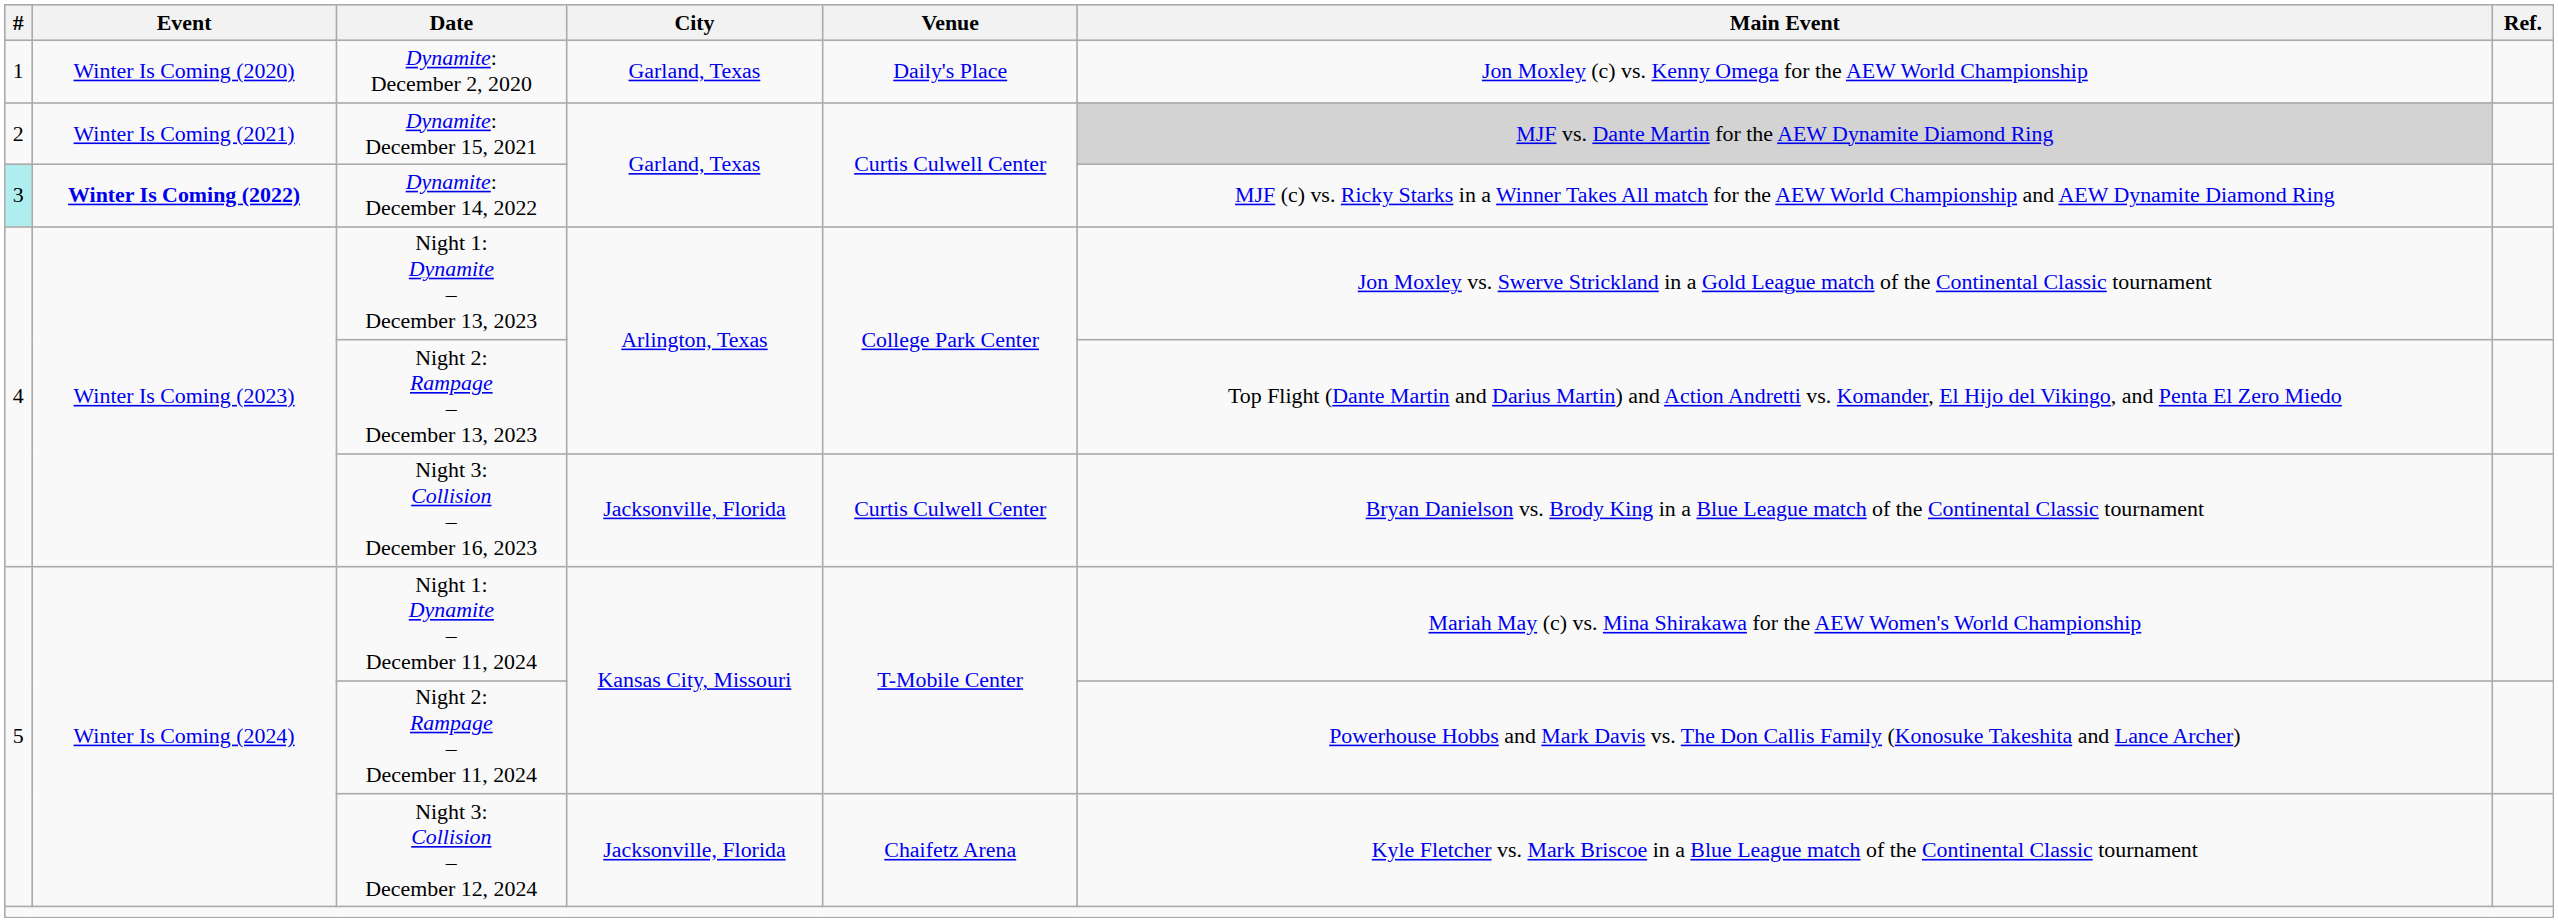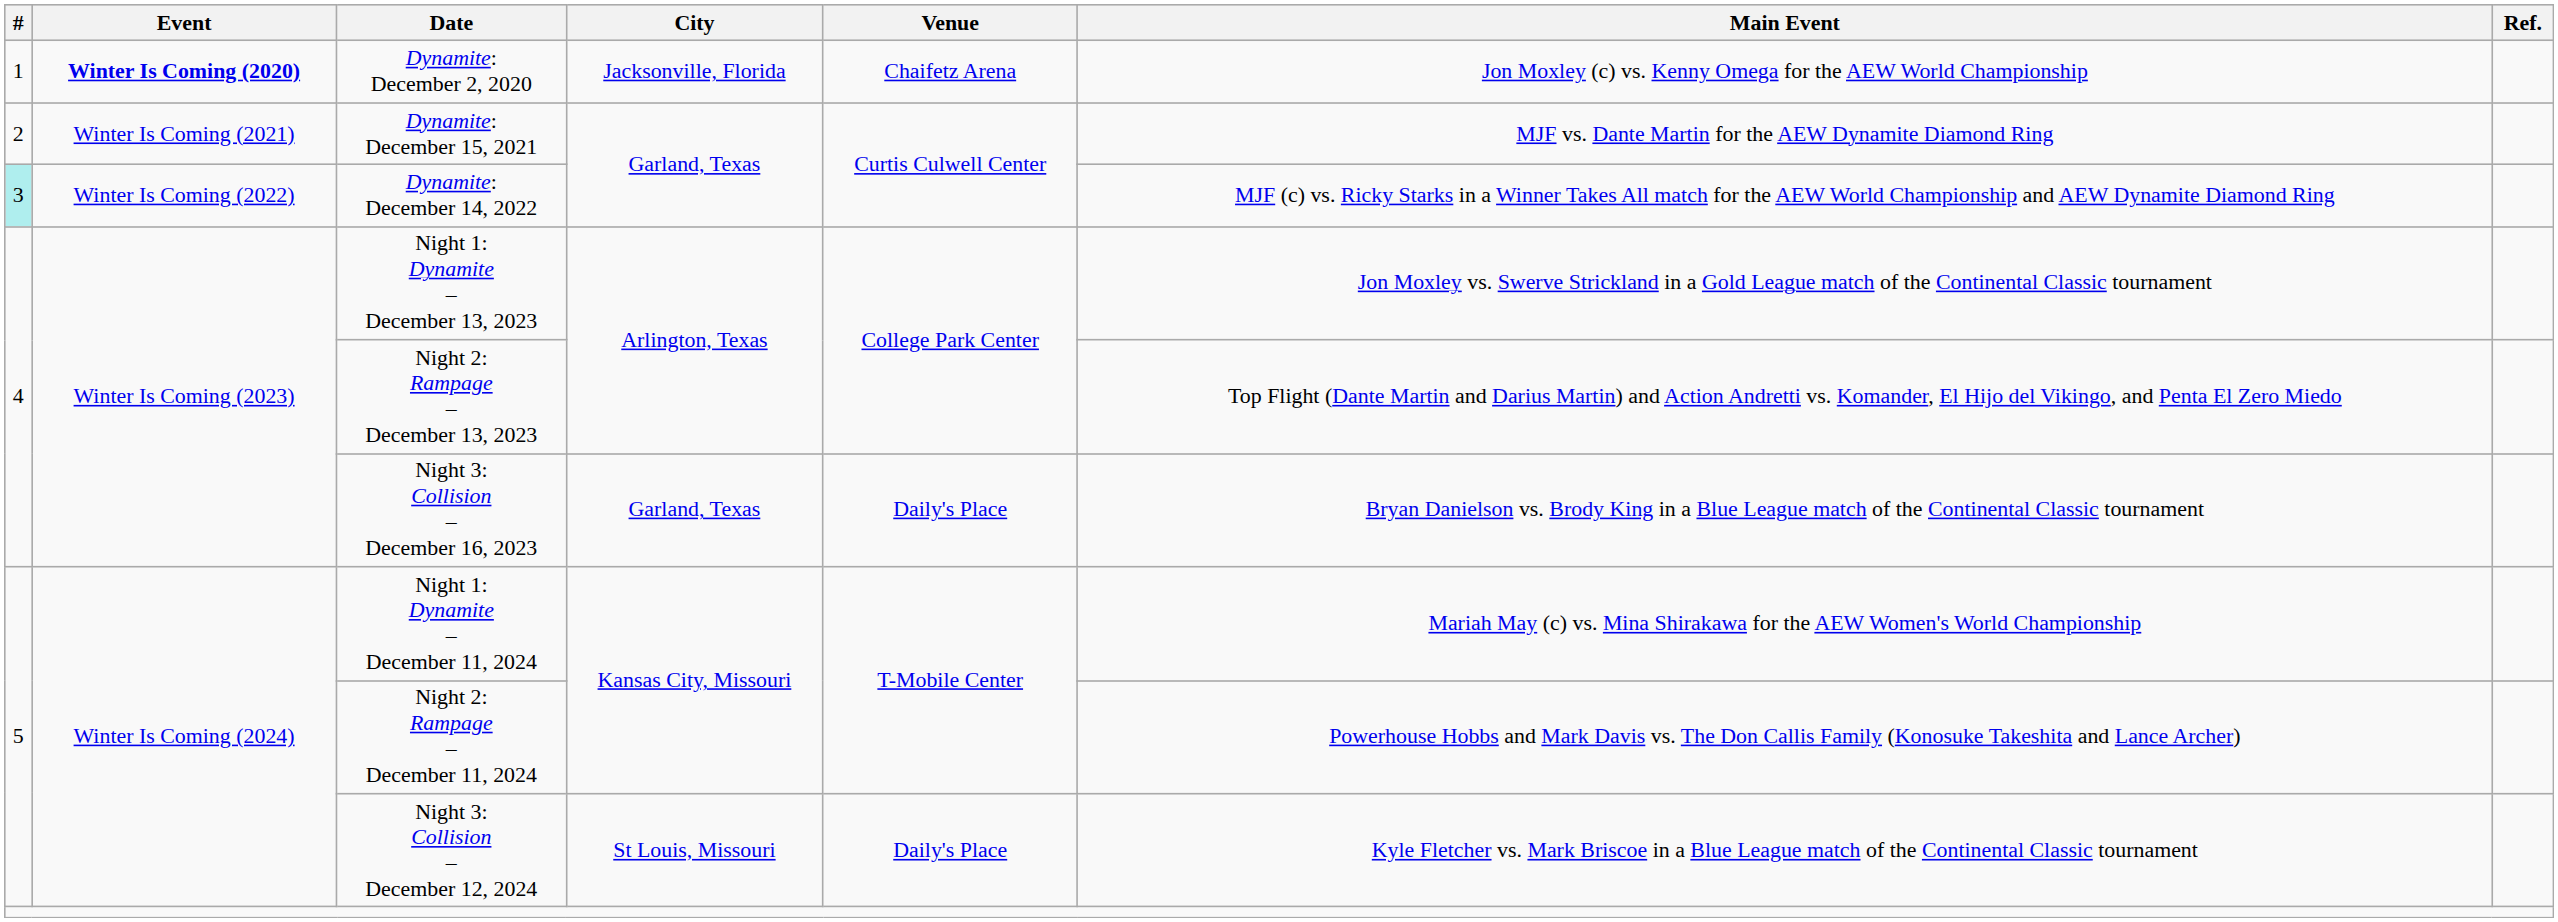Dynamite: December 2, 2020 | Event: normal -> bold
Dynamite: December 2, 2020 | City: Garland, Texas -> Jacksonville, Florida
Dynamite: December 2, 2020 | Venue: Daily's Place -> Chaifetz Arena
Dynamite: December 15, 2021 | Main Event: lightgrey background -> no background
Dynamite: December 14, 2022 | Event: bold -> normal
Night 3: Collision – December 16, 2023 | City: Jacksonville, Florida -> Garland, Texas
Night 3: Collision – December 16, 2023 | Venue: Curtis Culwell Center -> Daily's Place
Night 3: Collision – December 12, 2024 | City: Jacksonville, Florida -> St Louis, Missouri
Night 3: Collision – December 12, 2024 | Venue: Chaifetz Arena -> Daily's Place
